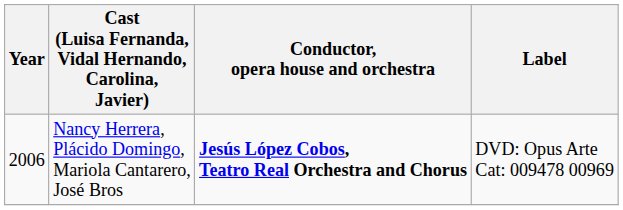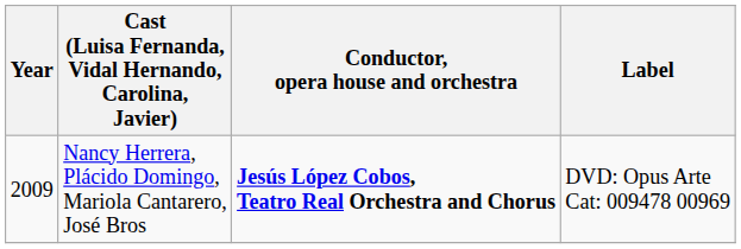Nancy Herrera, Plácido Domingo, Mariola Cantarero, José Bros | Year: 2006 -> 2009
